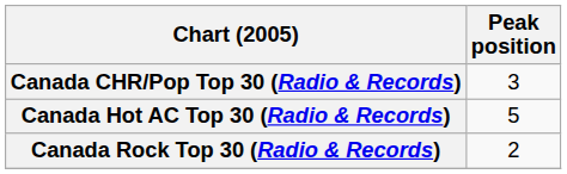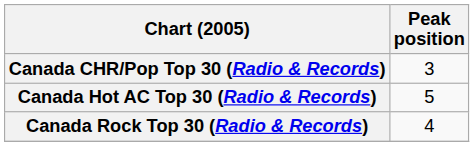Canada Rock Top 30 (Radio & Records) | Peak position: 2 -> 4
